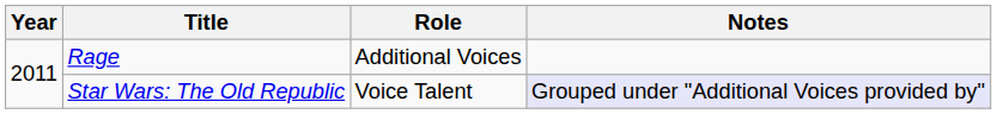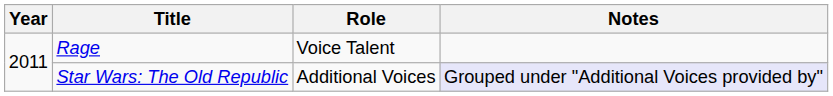Rage | Role: Additional Voices -> Voice Talent
Star Wars: The Old Republic | Role: Voice Talent -> Additional Voices
